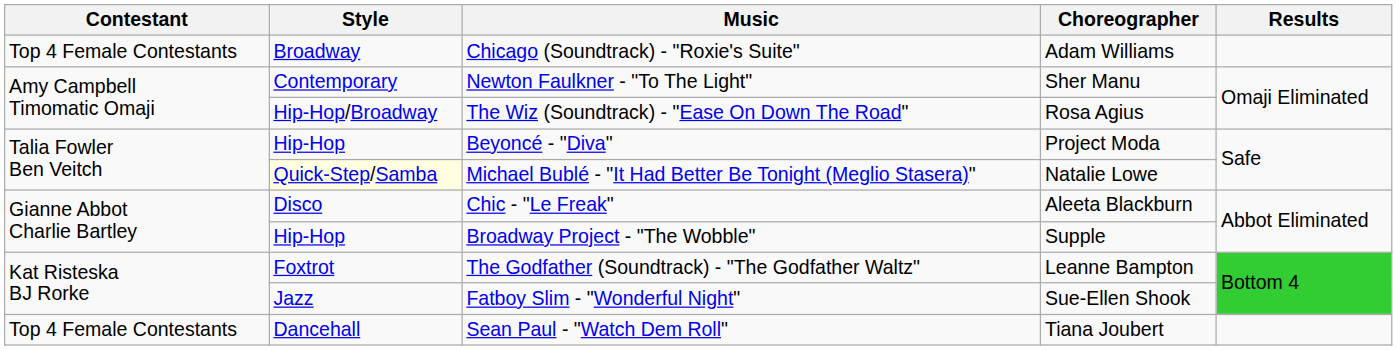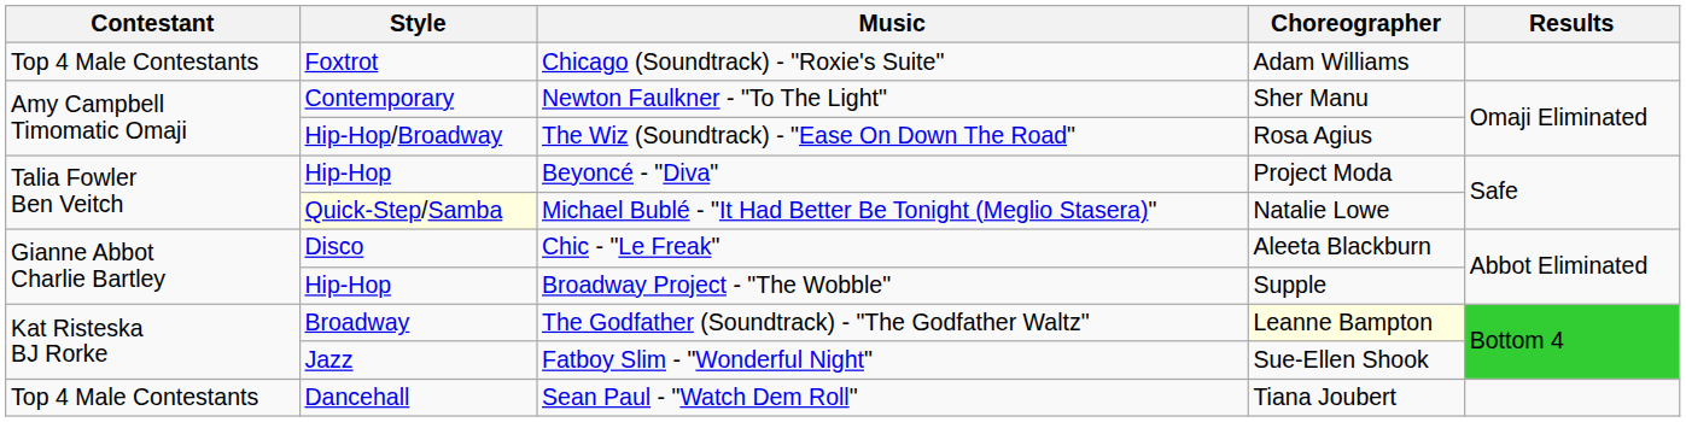Chicago (Soundtrack) - "Roxie's Suite" | Contestant: Top 4 Female Contestants -> Top 4 Male Contestants
Chicago (Soundtrack) - "Roxie's Suite" | Style: Broadway -> Foxtrot
The Godfather (Soundtrack) - "The Godfather Waltz" | Style: Foxtrot -> Broadway
The Godfather (Soundtrack) - "The Godfather Waltz" | Choreographer: no background -> lightyellow background
Sean Paul - "Watch Dem Roll" | Contestant: Top 4 Female Contestants -> Top 4 Male Contestants
